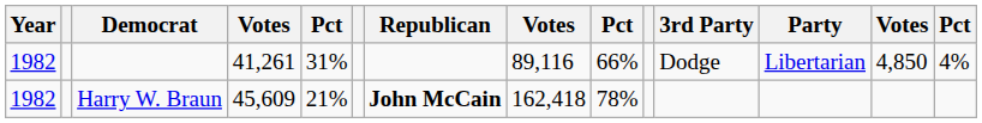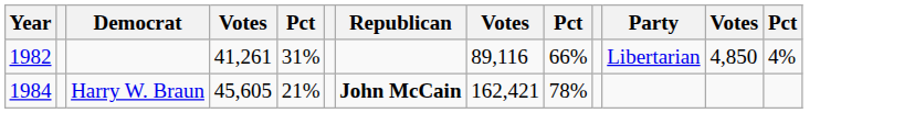- column: 3rd Party | Dodge
Harry W. Braun | Year: 1982 -> 1984
Harry W. Braun | column 4: 45,609 -> 45,605
Harry W. Braun | column 8: 162,418 -> 162,421
